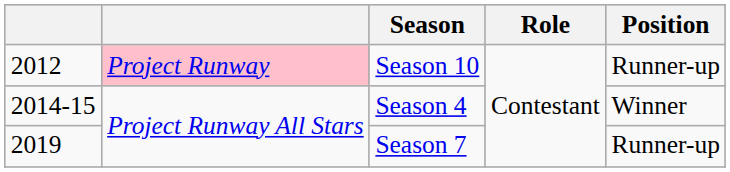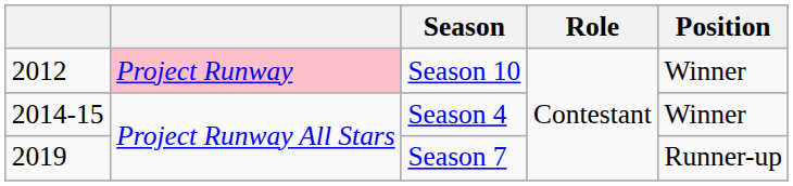Season 10 | Position: Runner-up -> Winner
